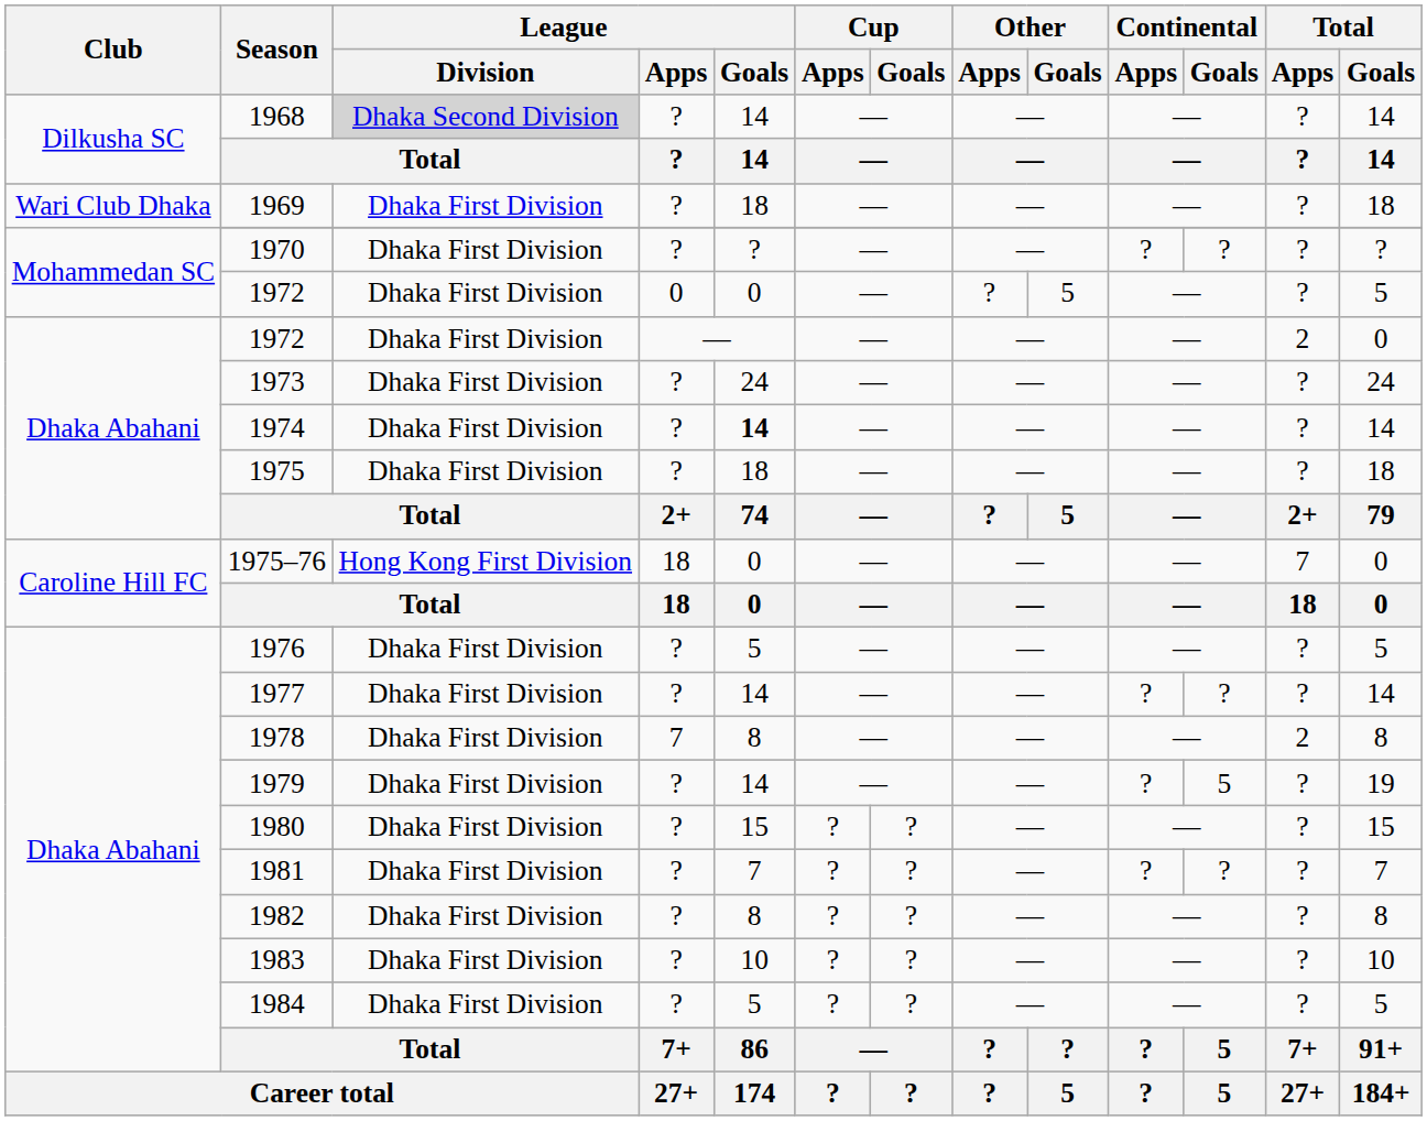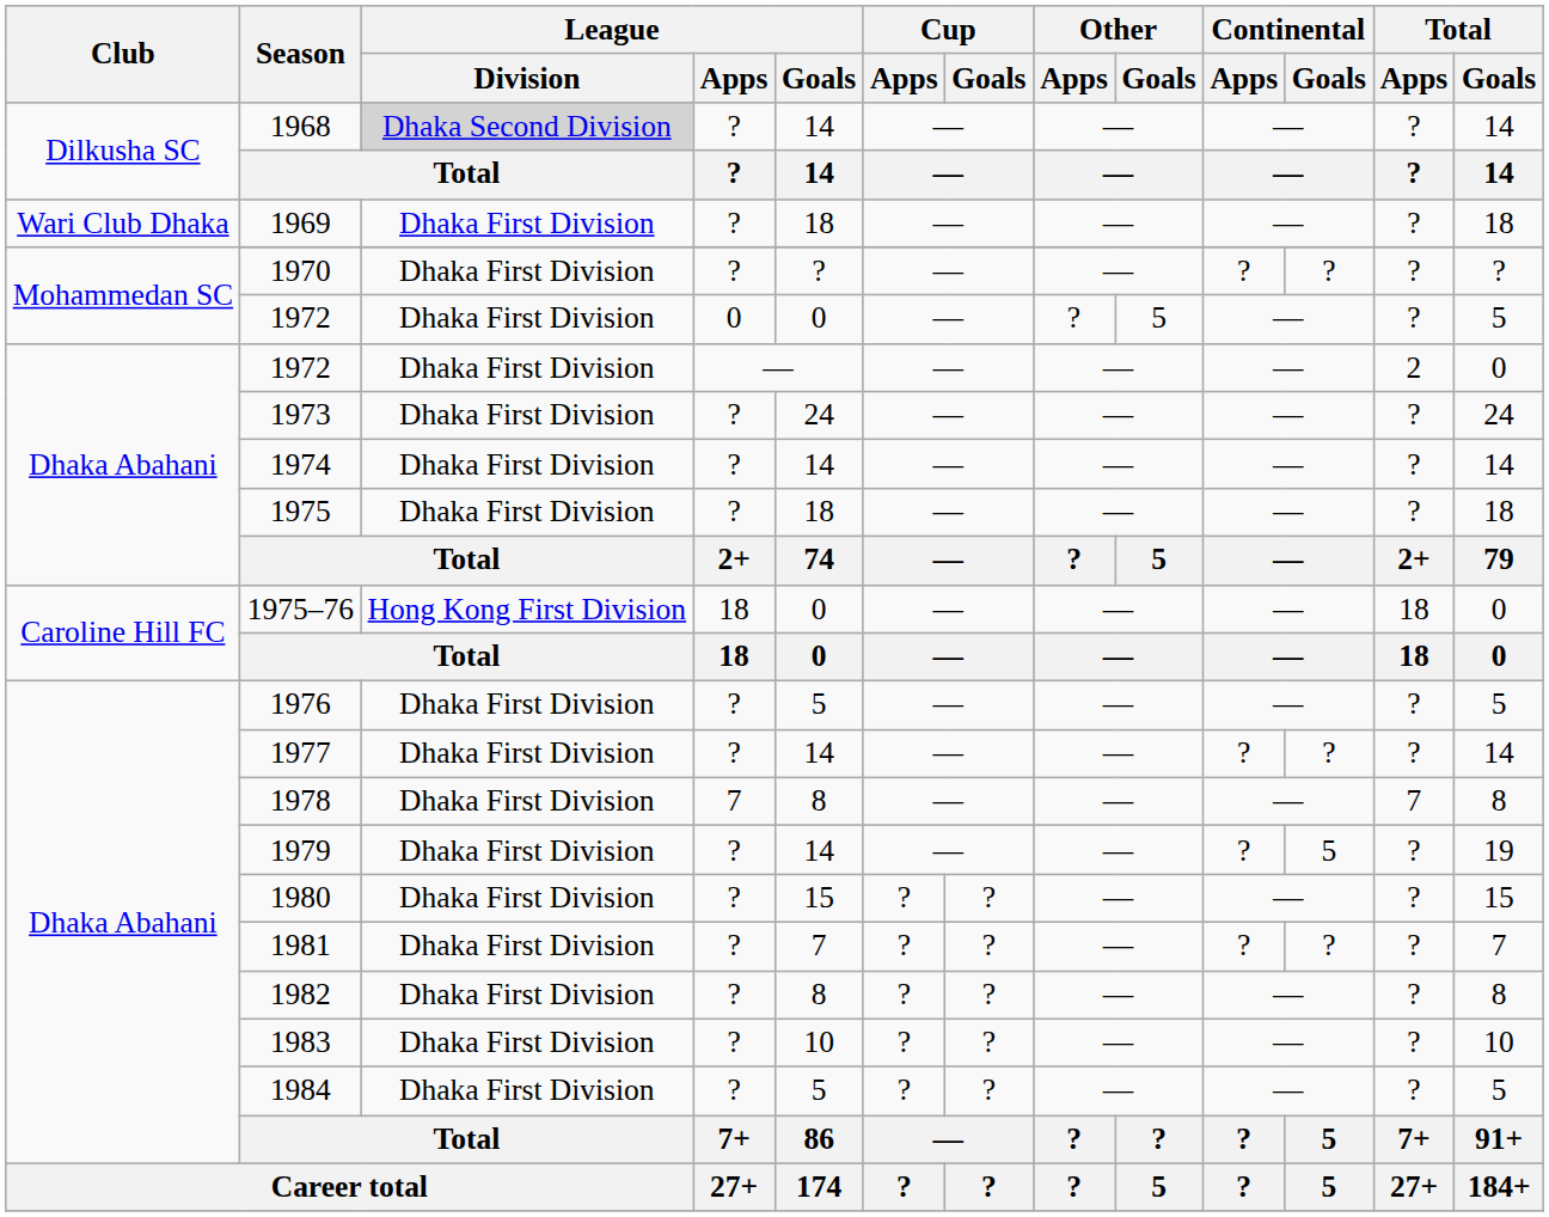1974 | League / Goals: bold -> normal
1975–76 | Total / Apps: 7 -> 18
1978 | Total / Apps: 2 -> 7
